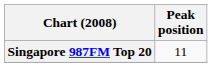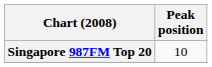Singapore 987FM Top 20 | Peak position: 11 -> 10
